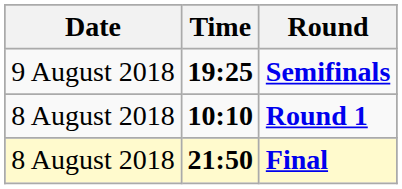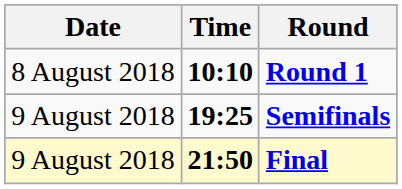rows swapped: Round 1 <-> Semifinals
Final | Date: 8 August 2018 -> 9 August 2018
